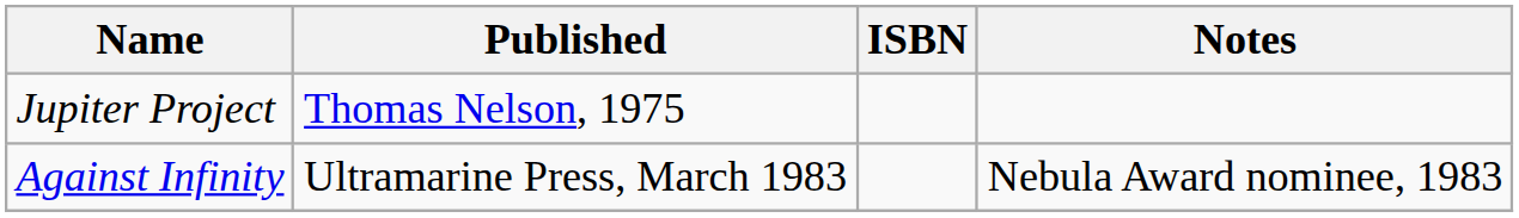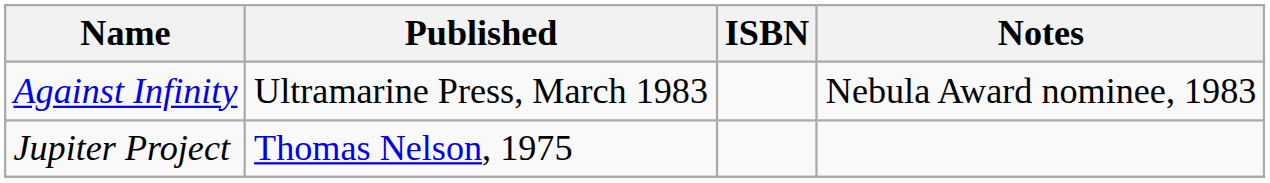rows swapped: Jupiter Project <-> Against Infinity
